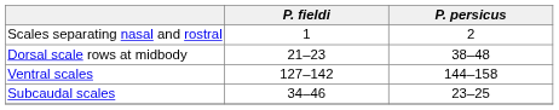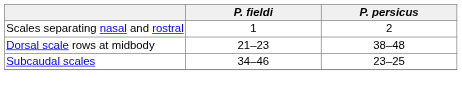- row: Ventral scales | 127–142 | 144–158
